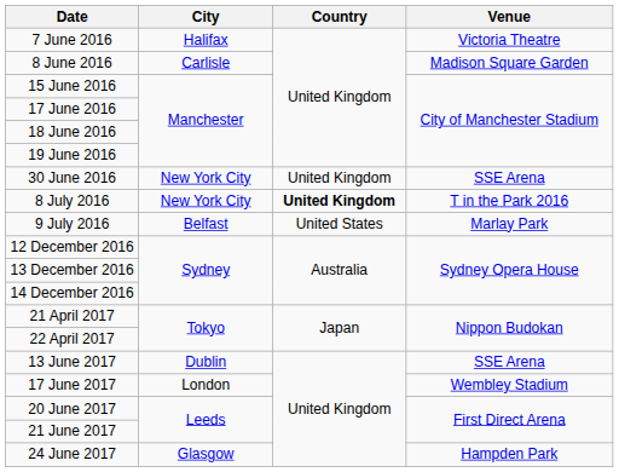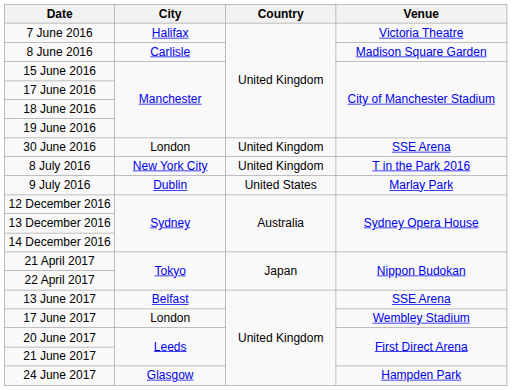30 June 2016 | City: New York City -> London
8 July 2016 | Country: bold -> normal
9 July 2016 | City: Belfast -> Dublin
13 June 2017 | City: Dublin -> Belfast
